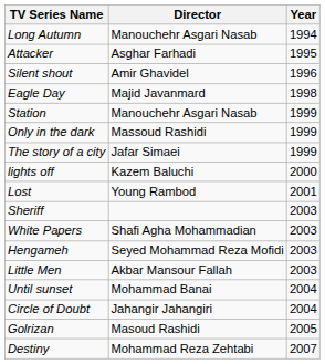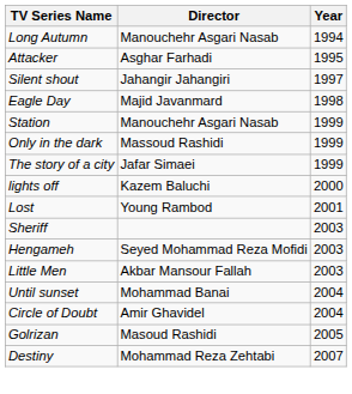Silent shout | Director: Amir Ghavidel -> Jahangir Jahangiri
Silent shout | Year: 1996 -> 1997
- row: White Papers | Shafi Agha Mohammadian | 2003
Circle of Doubt | Director: Jahangir Jahangiri -> Amir Ghavidel
